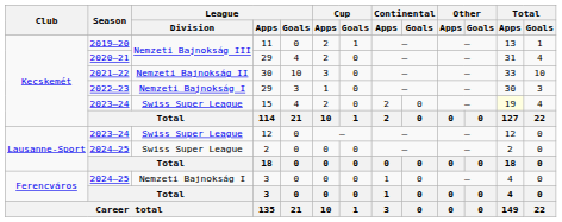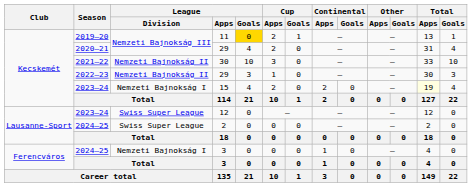11 | League / Goals: no background -> gold background
2022–23 / 29 | League / Division: Nemzeti Bajnokság I -> Nemzeti Bajnokság II
15 | League / Division: Swiss Super League -> Nemzeti Bajnokság I
